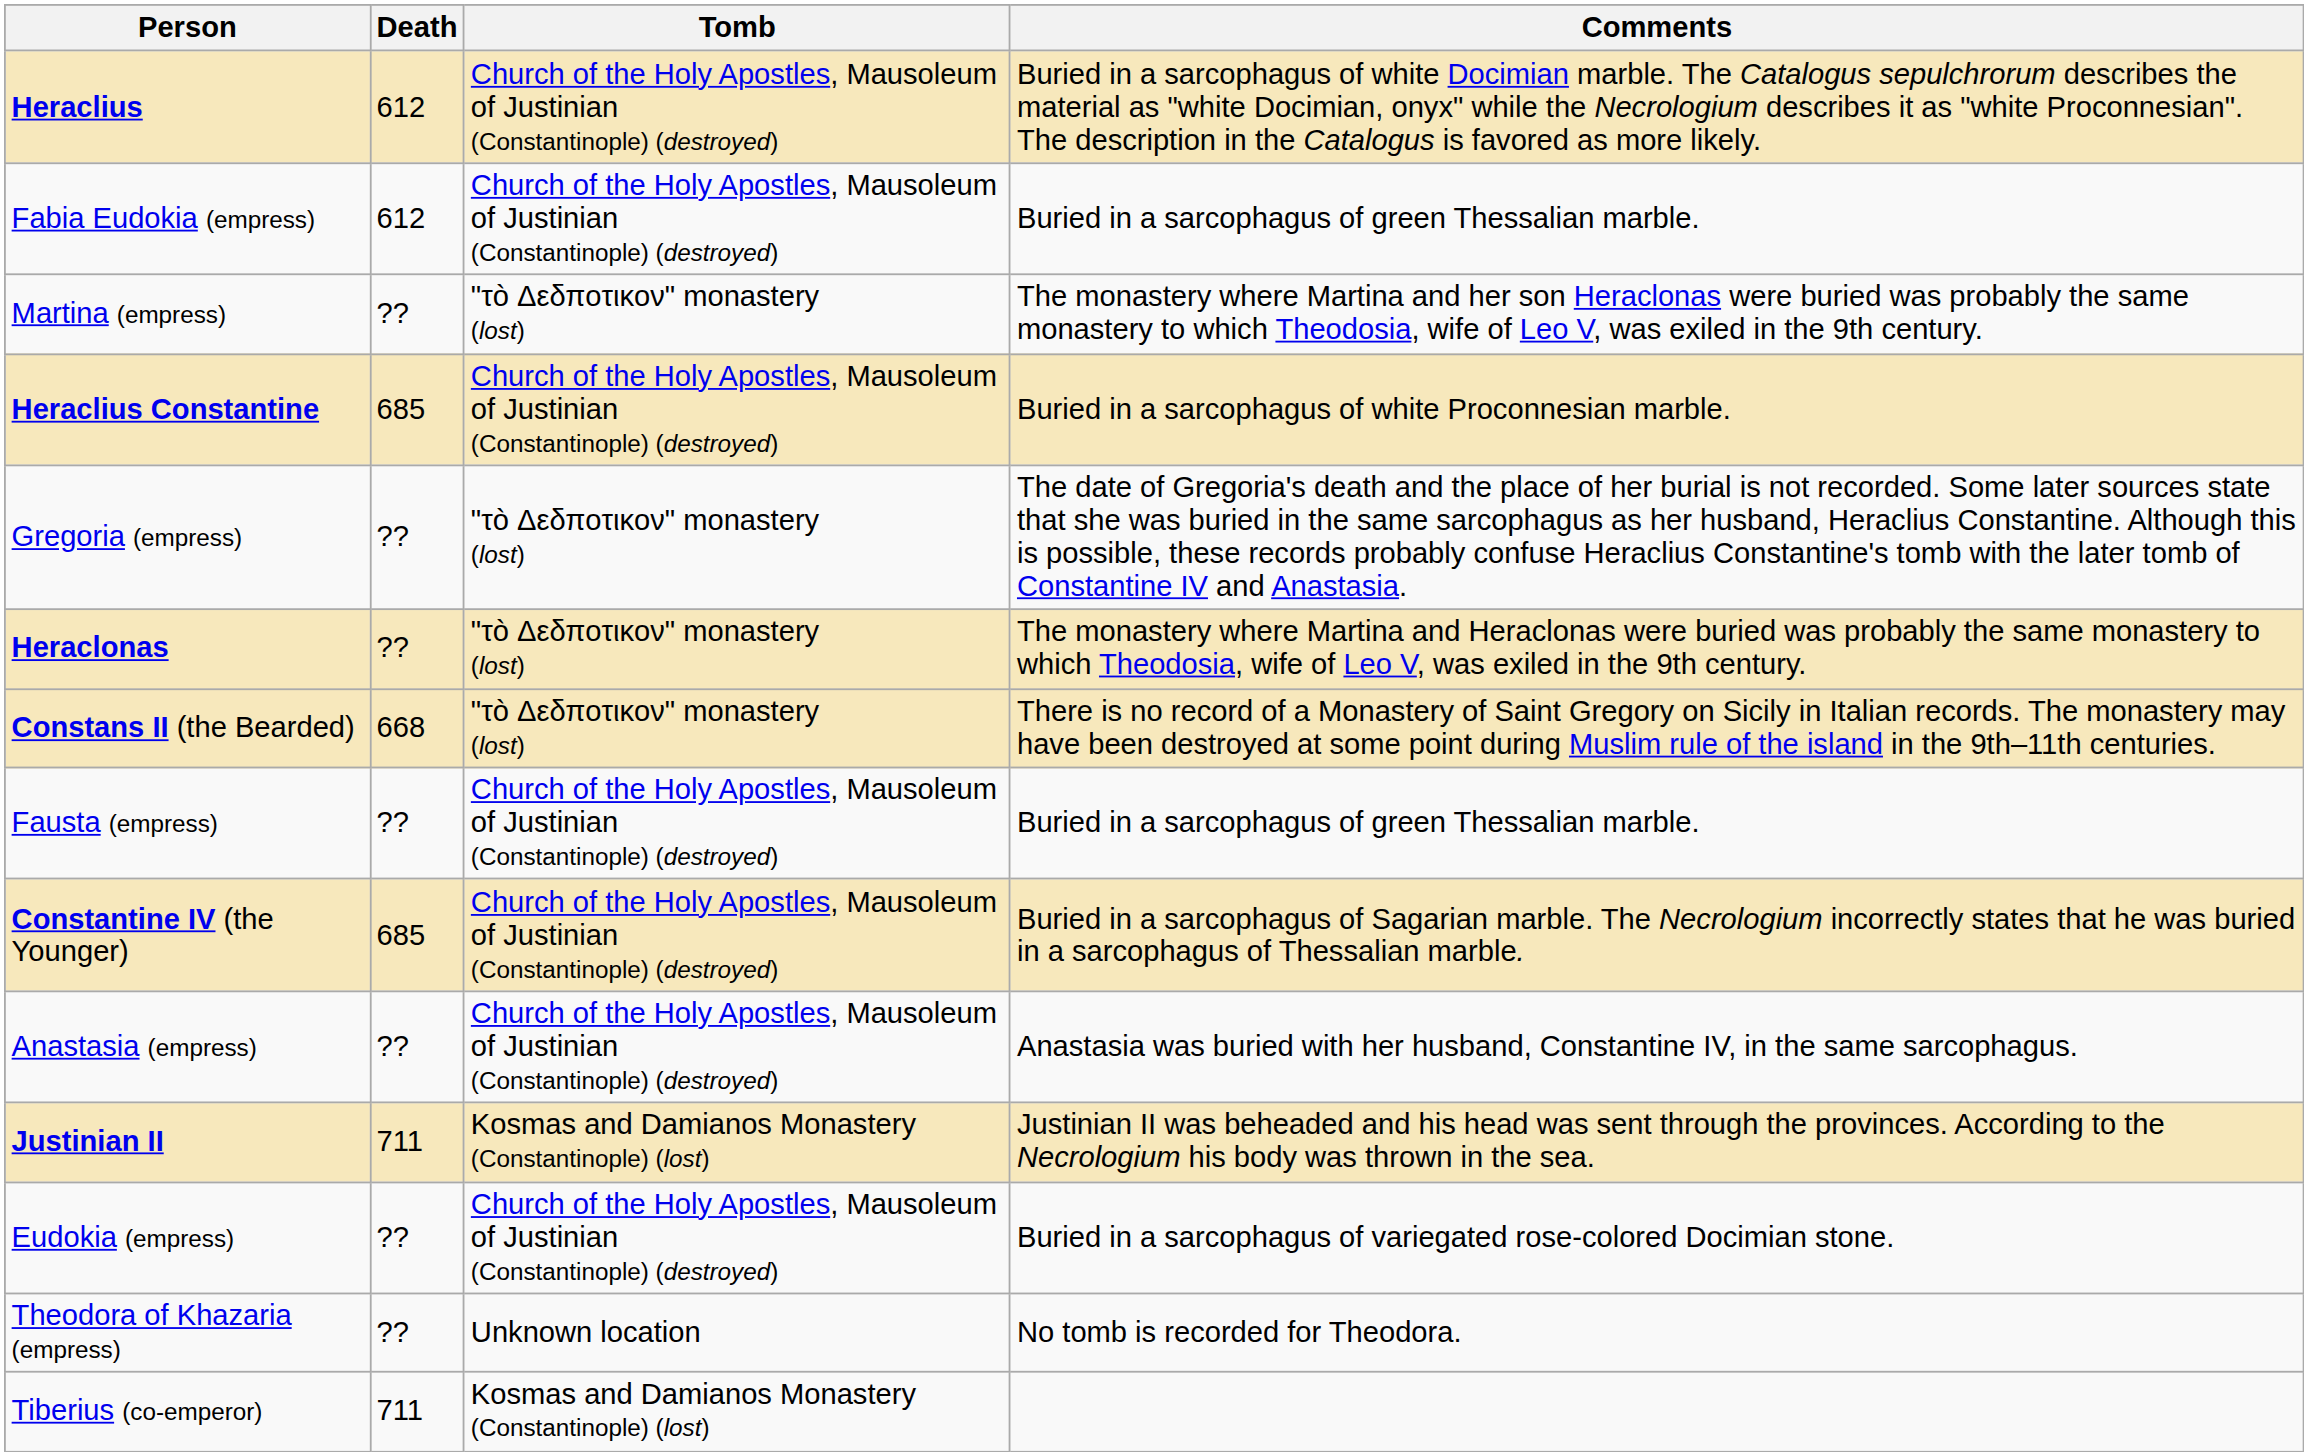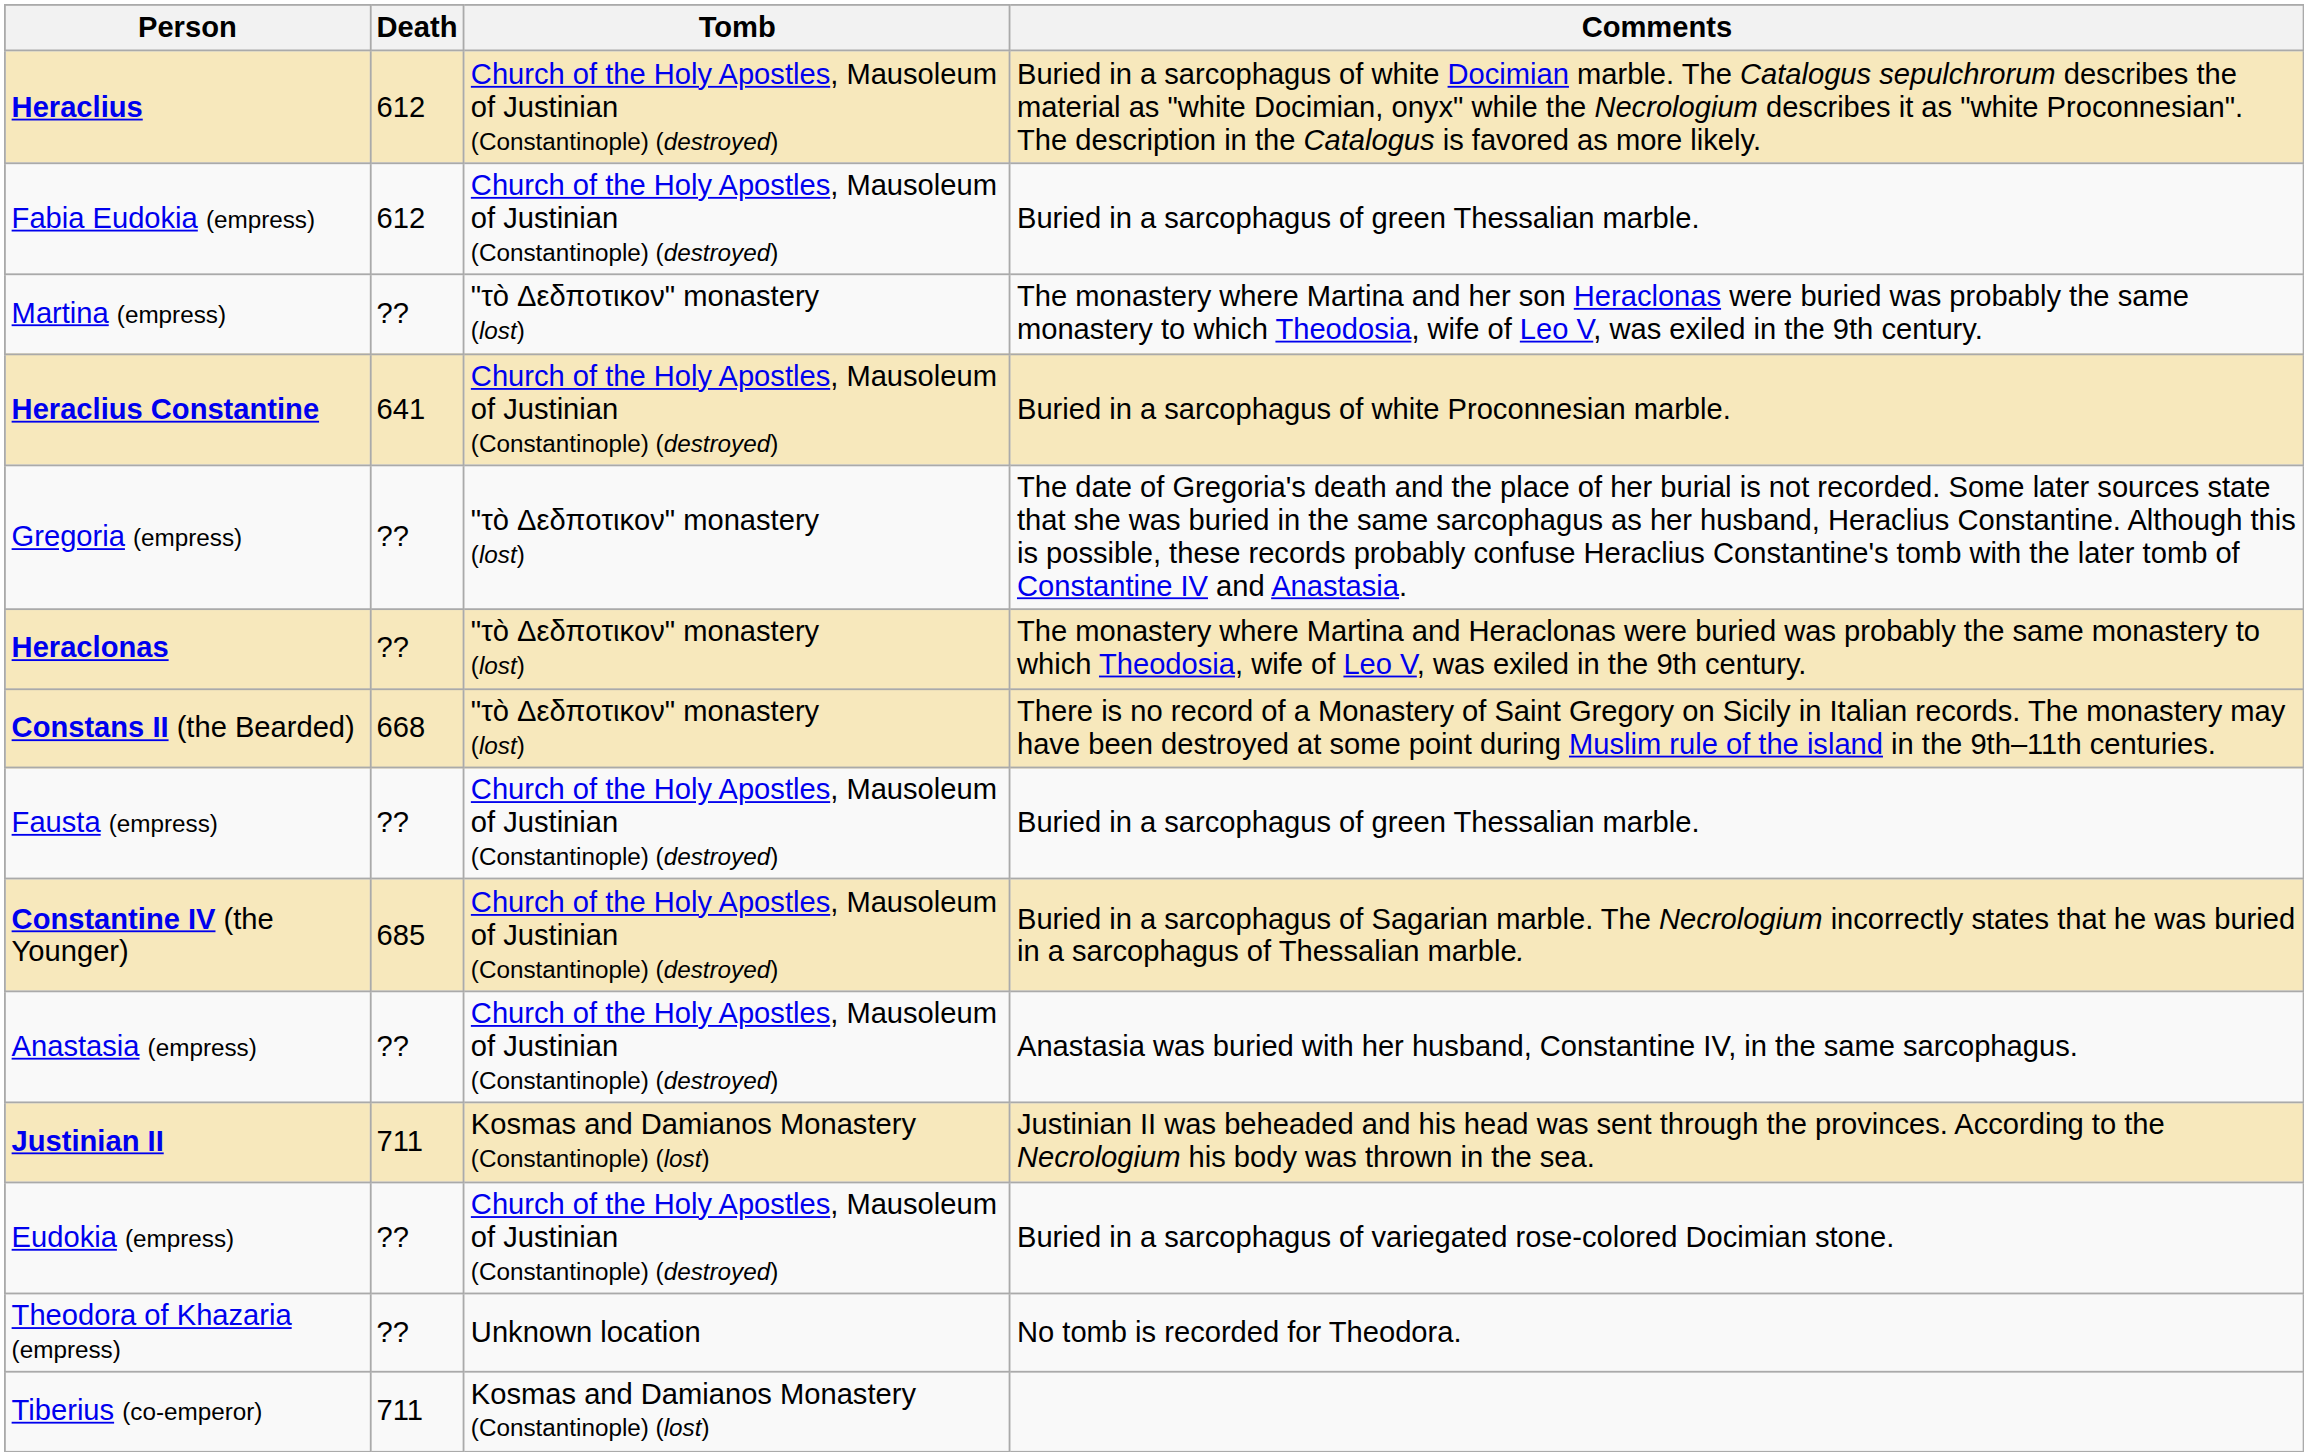Heraclius Constantine | Death: 685 -> 641
